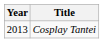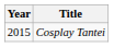Cosplay Tantei | Year: 2013 -> 2015
